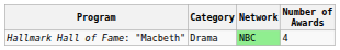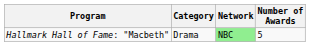Hallmark Hall of Fame: "Macbeth" | Number of Awards: 4 -> 5
